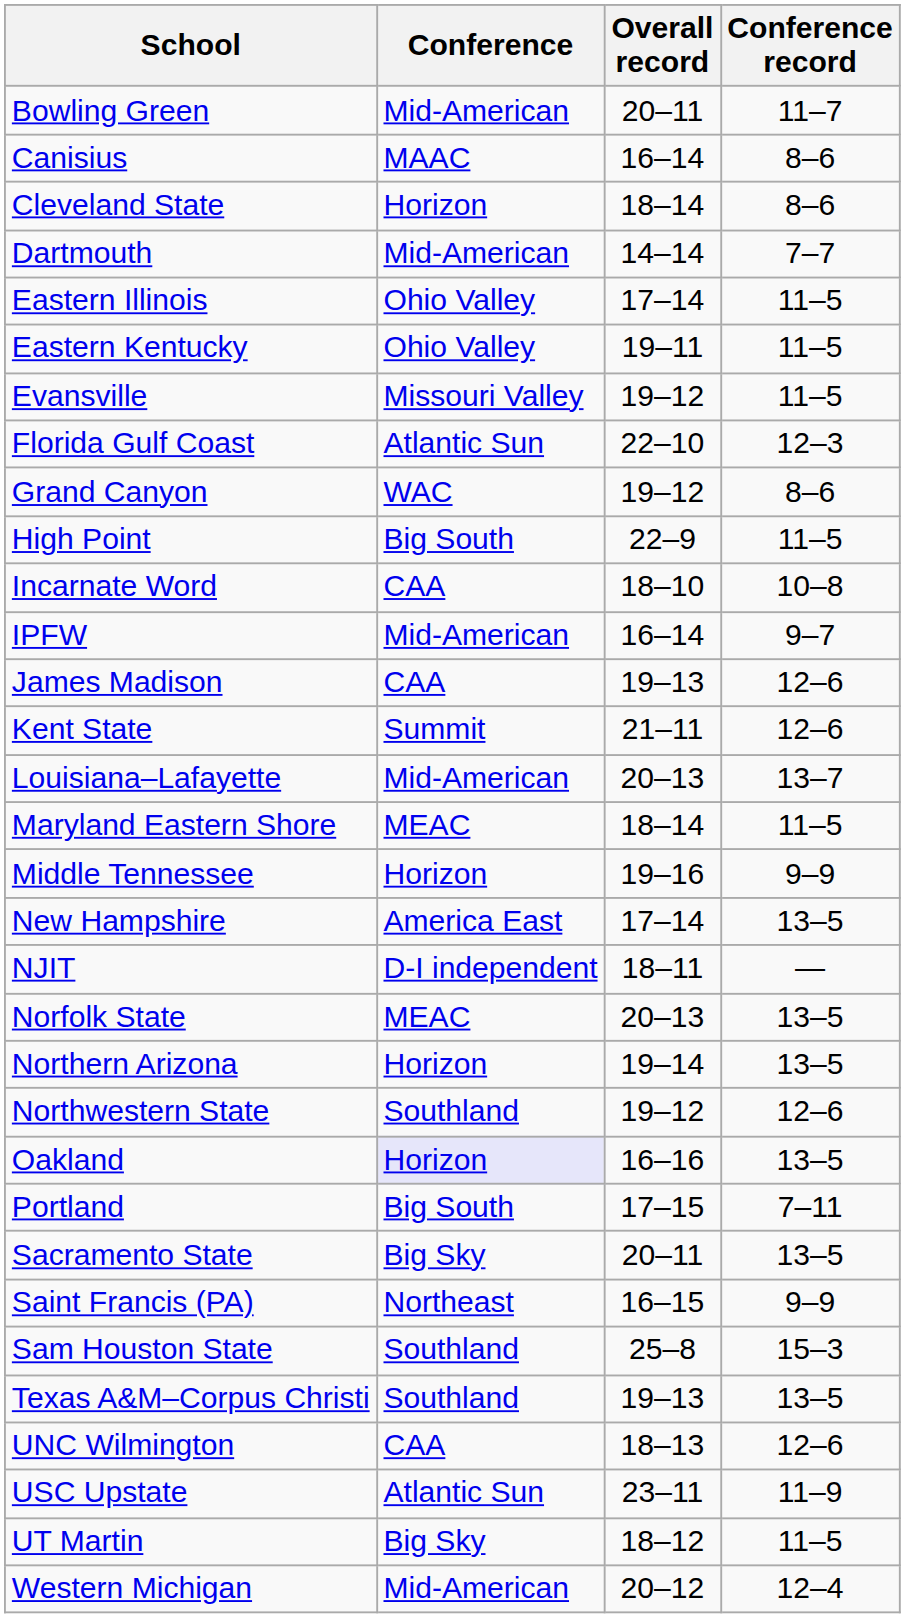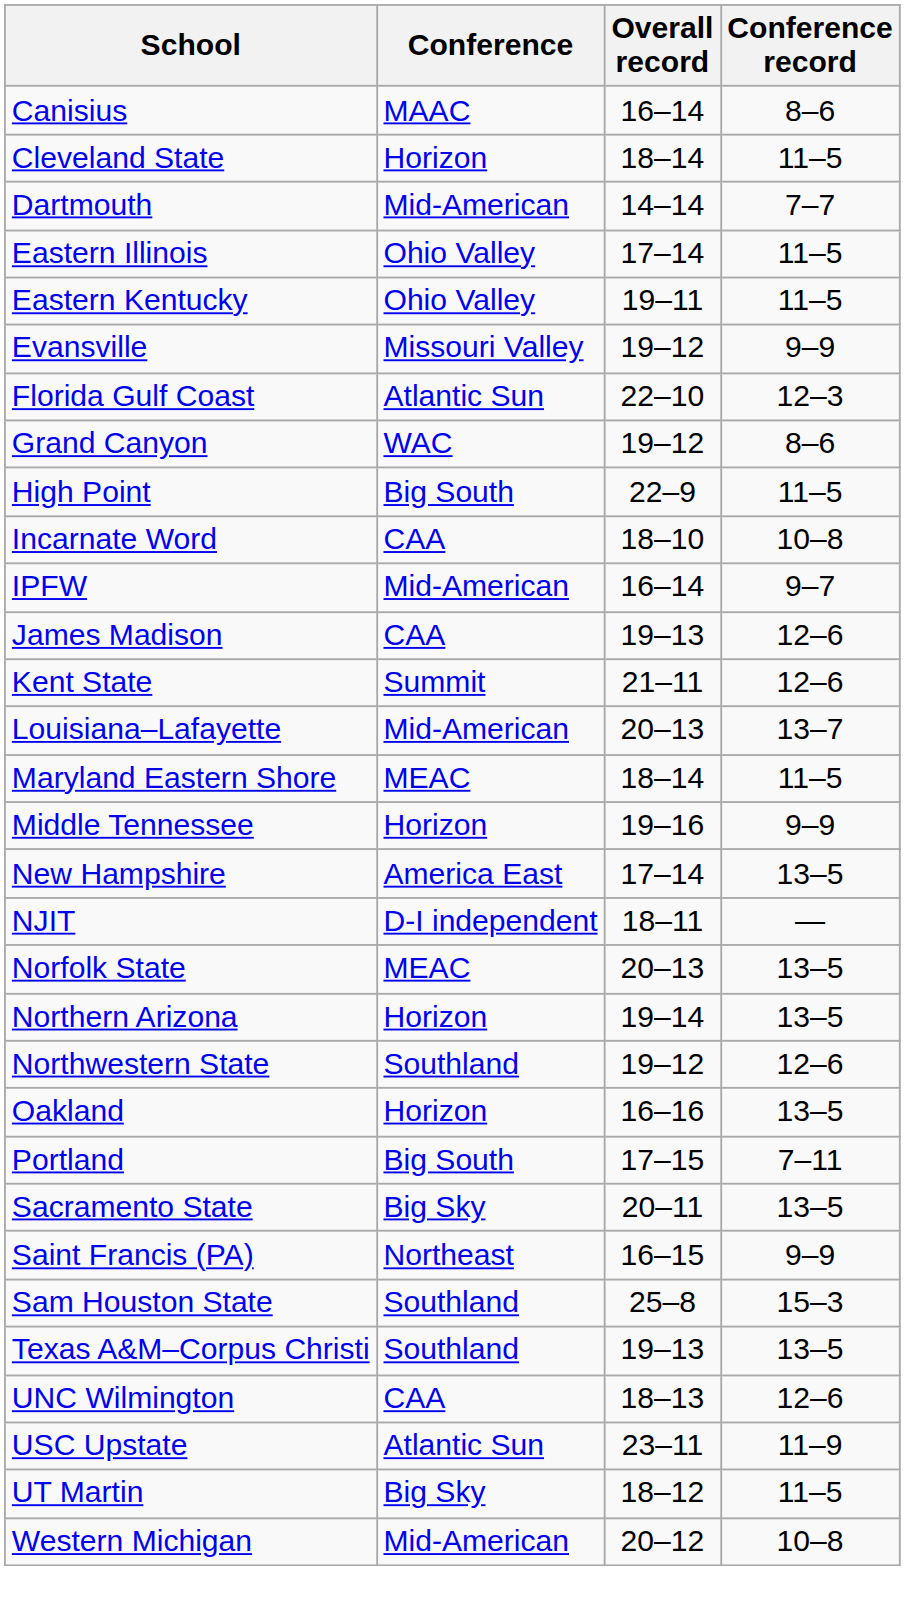- row: Bowling Green | Mid-American | 20–11 | 11–7
Cleveland State | Conference record: 8–6 -> 11–5
Evansville | Conference record: 11–5 -> 9–9
Oakland | Conference: lavender background -> no background
Western Michigan | Conference record: 12–4 -> 10–8
